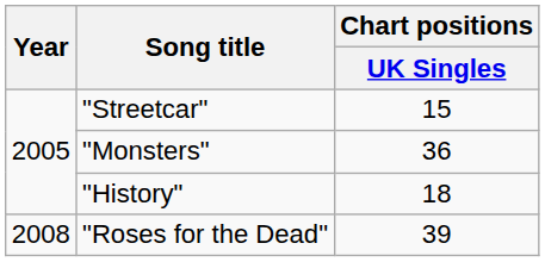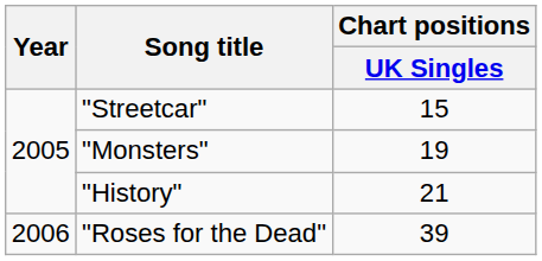"Monsters" | Chart positions / UK Singles: 36 -> 19
"History" | Chart positions / UK Singles: 18 -> 21
"Roses for the Dead" | Year: 2008 -> 2006
